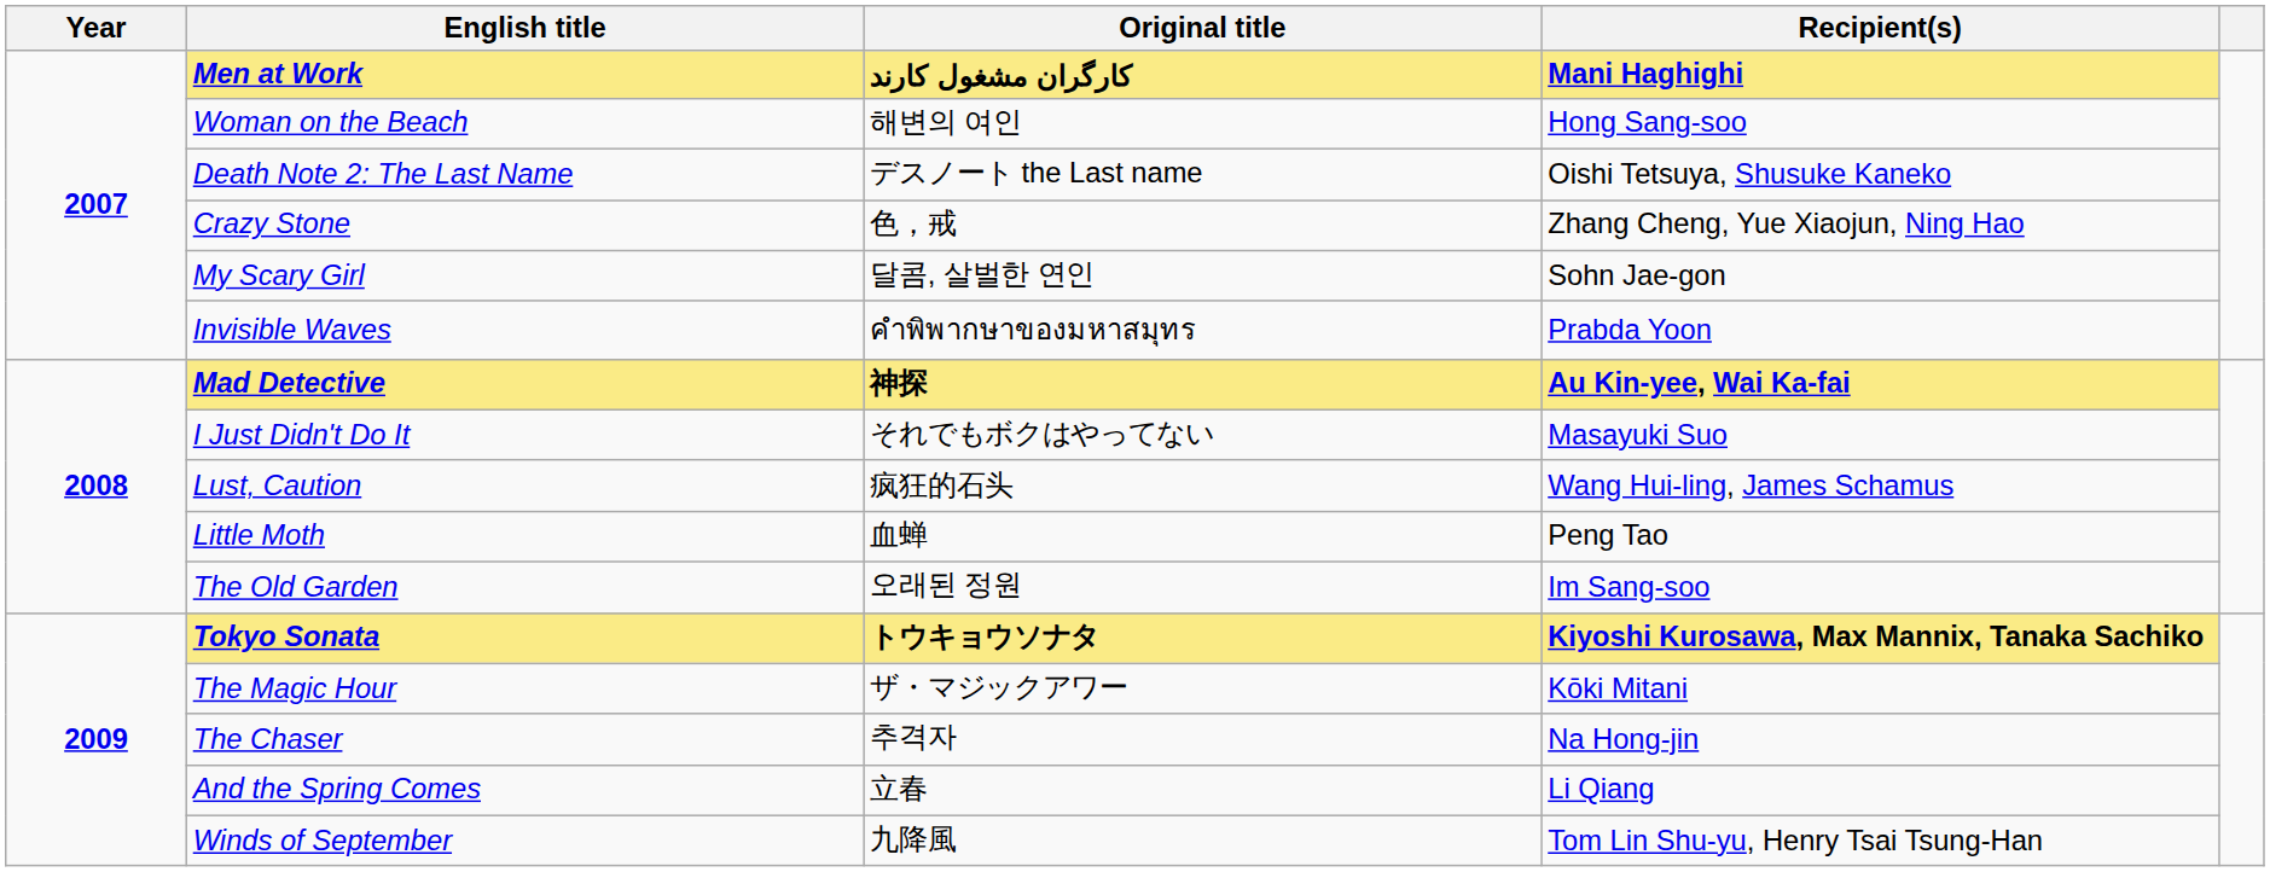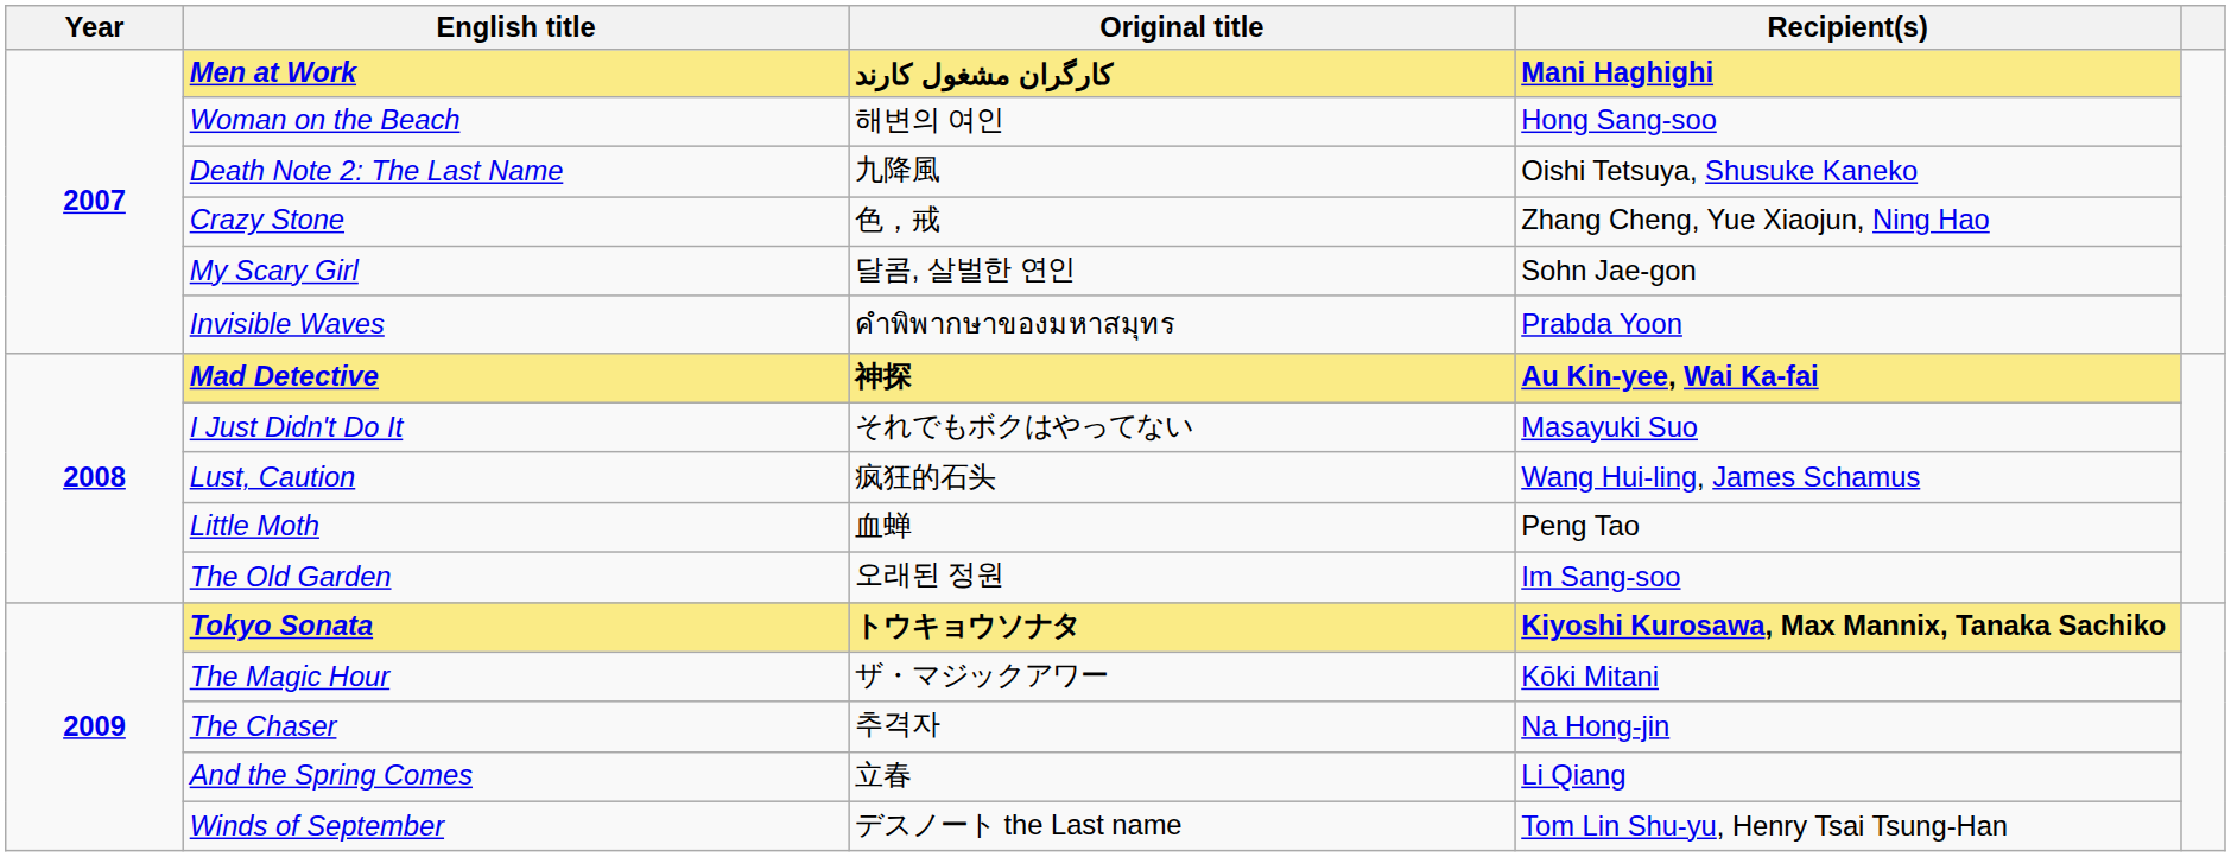Death Note 2: The Last Name | Original title: デスノート the Last name -> 九降風
Winds of September | Original title: 九降風 -> デスノート the Last name
